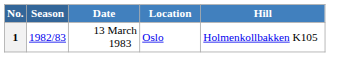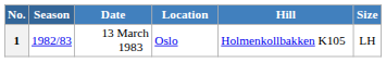+ column: Size | LH
